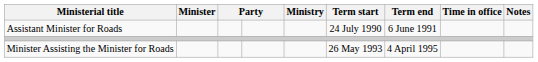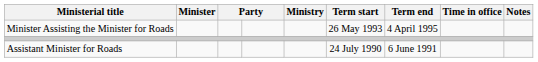rows swapped: Assistant Minister for Roads <-> Minister Assisting the Minister for Roads
